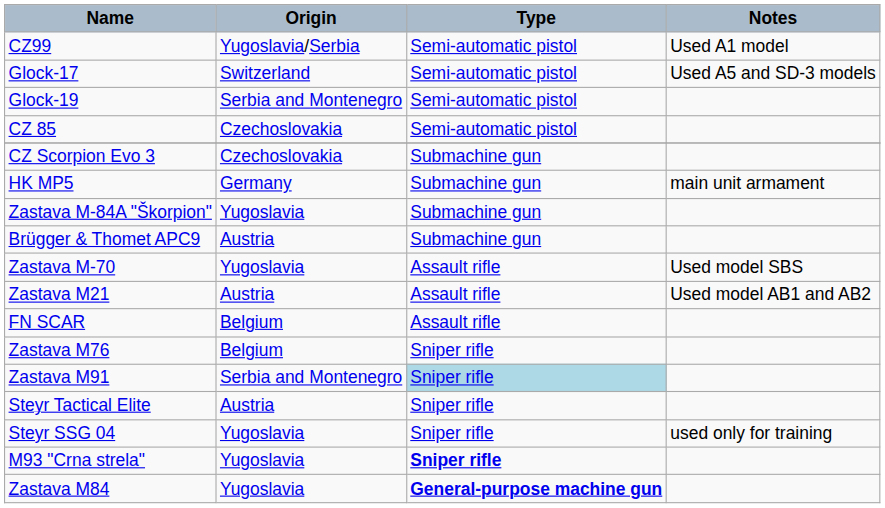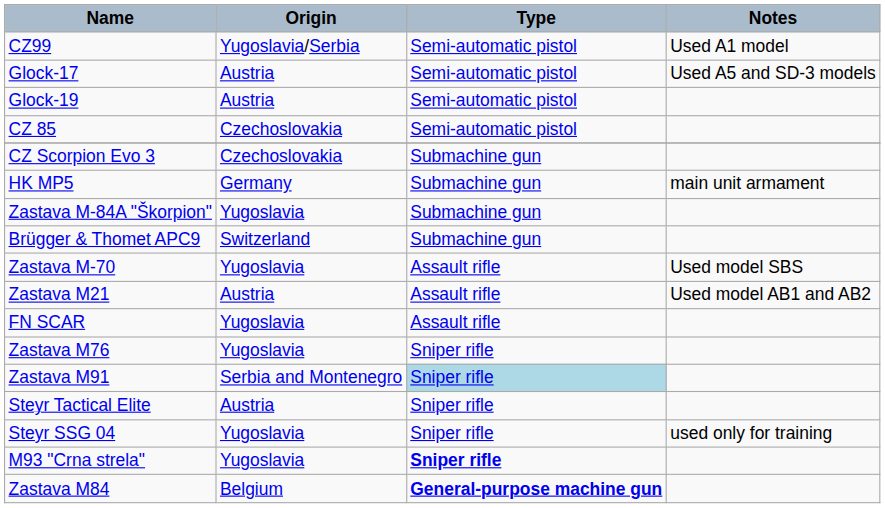Glock-17 | Origin: Switzerland -> Austria
Glock-19 | Origin: Serbia and Montenegro -> Austria
Brügger & Thomet APC9 | Origin: Austria -> Switzerland
FN SCAR | Origin: Belgium -> Yugoslavia
Zastava M76 | Origin: Belgium -> Yugoslavia
Zastava M84 | Origin: Yugoslavia -> Belgium
